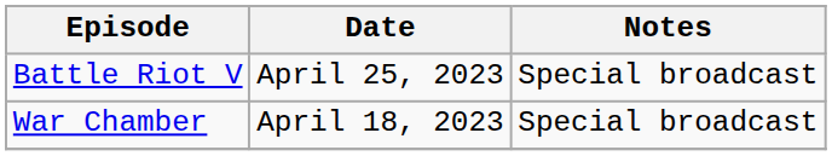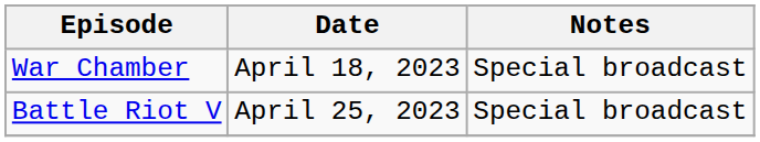rows swapped: War Chamber <-> Battle Riot V
